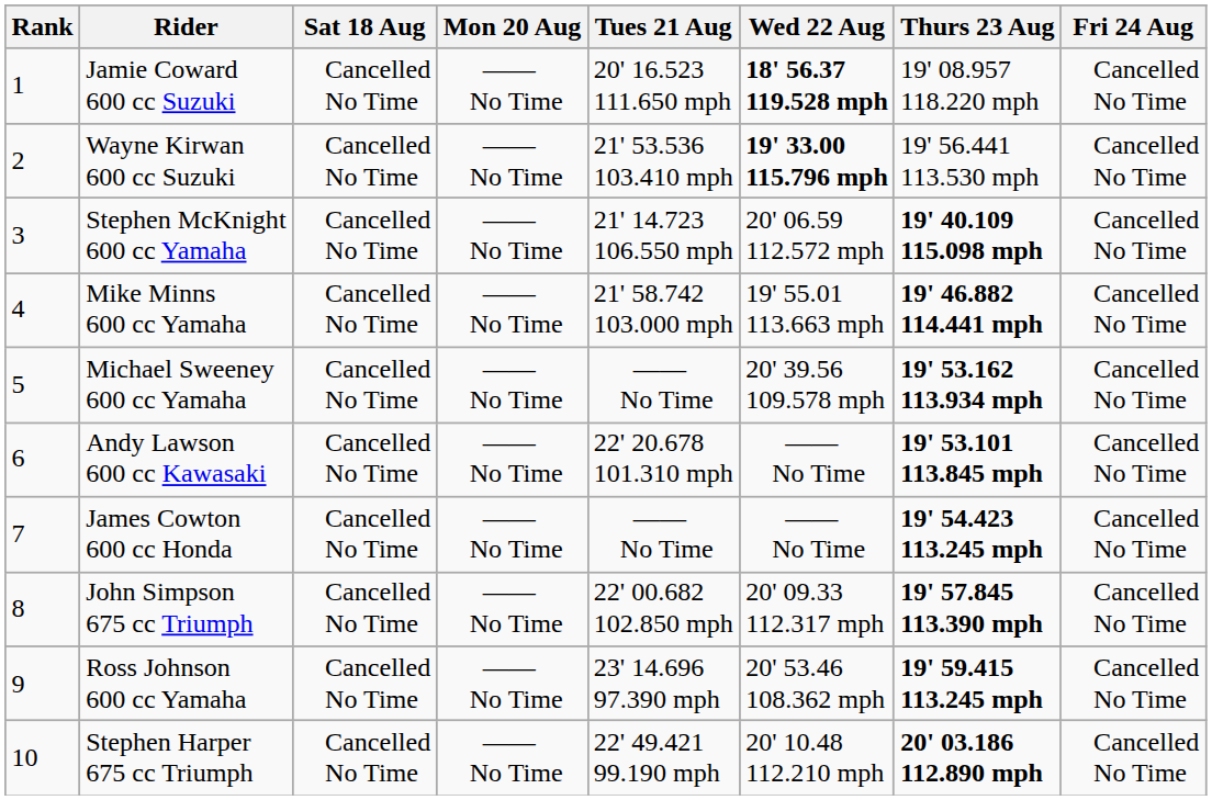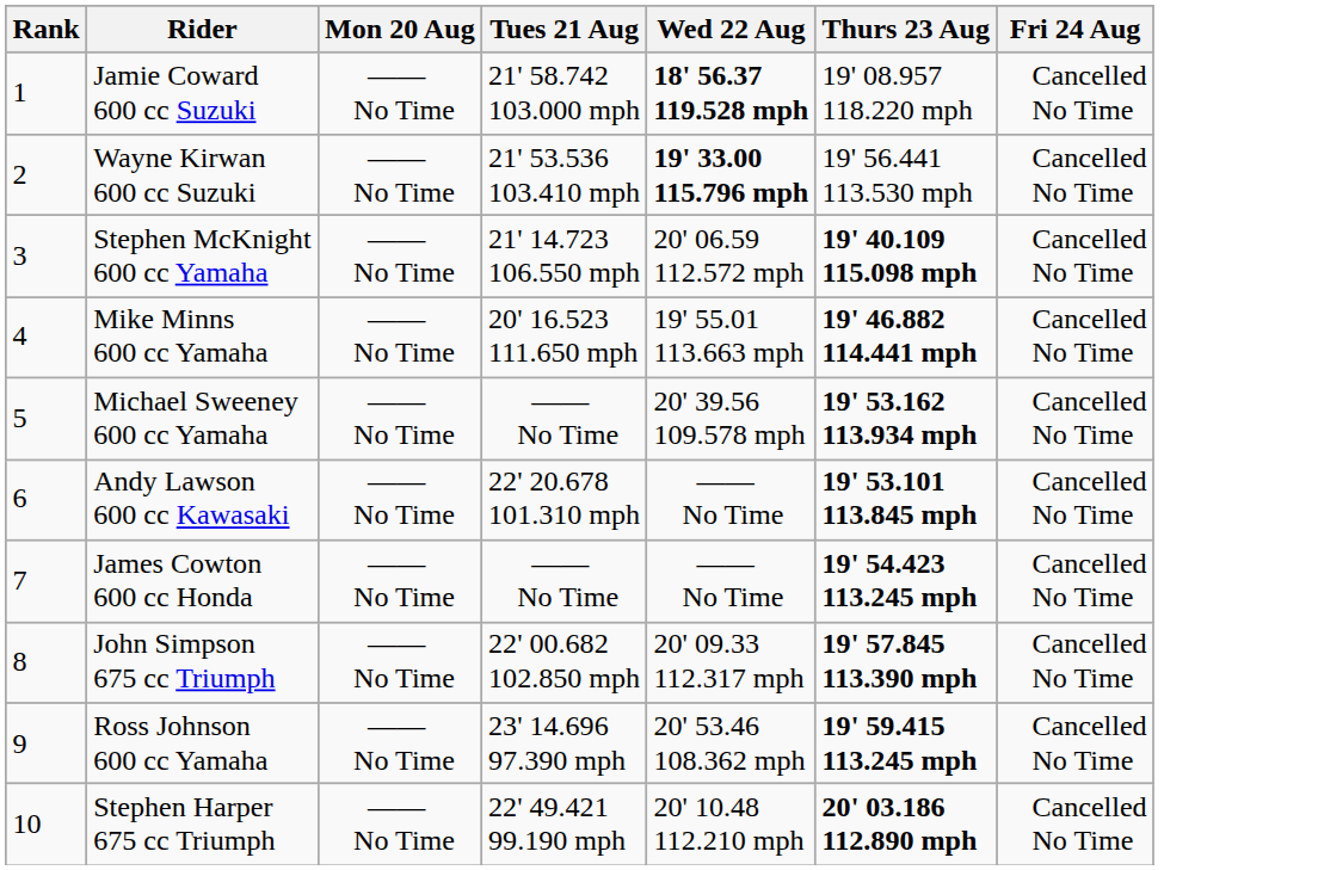- column: Sat 18 Aug | Cancelled No Time | Cancelled No Time | Cancelled No Time | Cancelled No Time | Cancelled No Time | Cancelled No Time | Cancelled No Time | Cancelled No Time | Cancelled No Time | Cancelled No Time
Jamie Coward 600 cc Suzuki | Tues 21 Aug: 20' 16.523 111.650 mph -> 21' 58.742 103.000 mph
Mike Minns 600 cc Yamaha | Tues 21 Aug: 21' 58.742 103.000 mph -> 20' 16.523 111.650 mph
